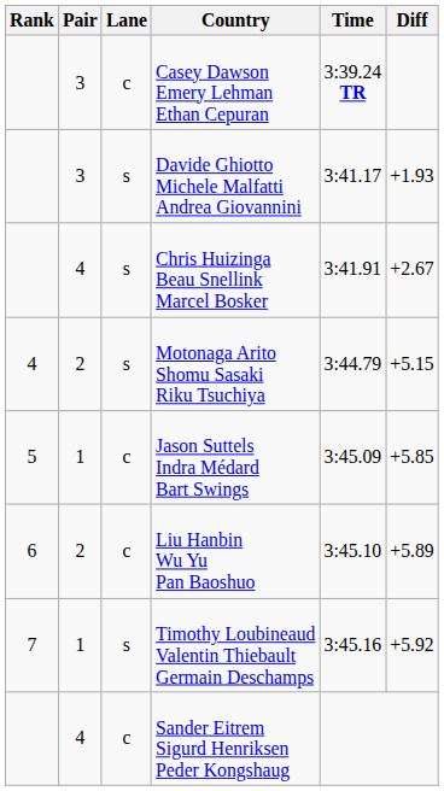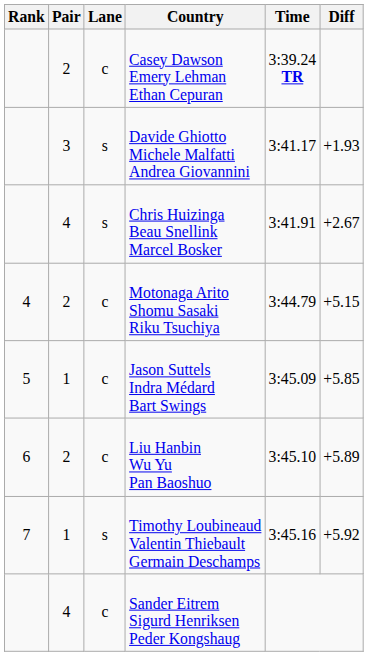Casey Dawson Emery Lehman Ethan Cepuran | Pair: 3 -> 2
Motonaga Arito Shomu Sasaki Riku Tsuchiya | Lane: s -> c
